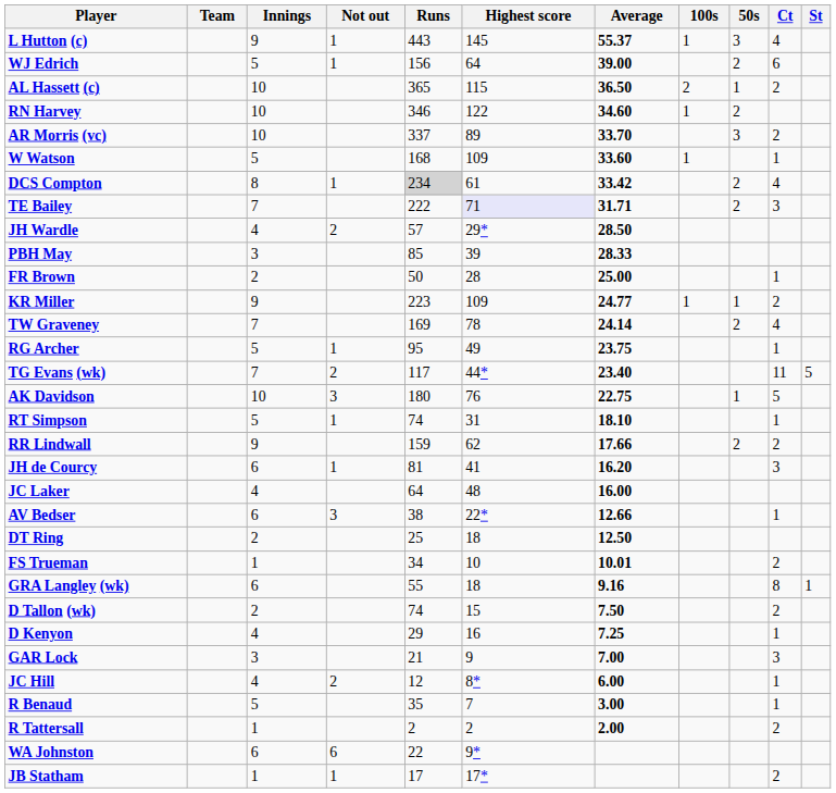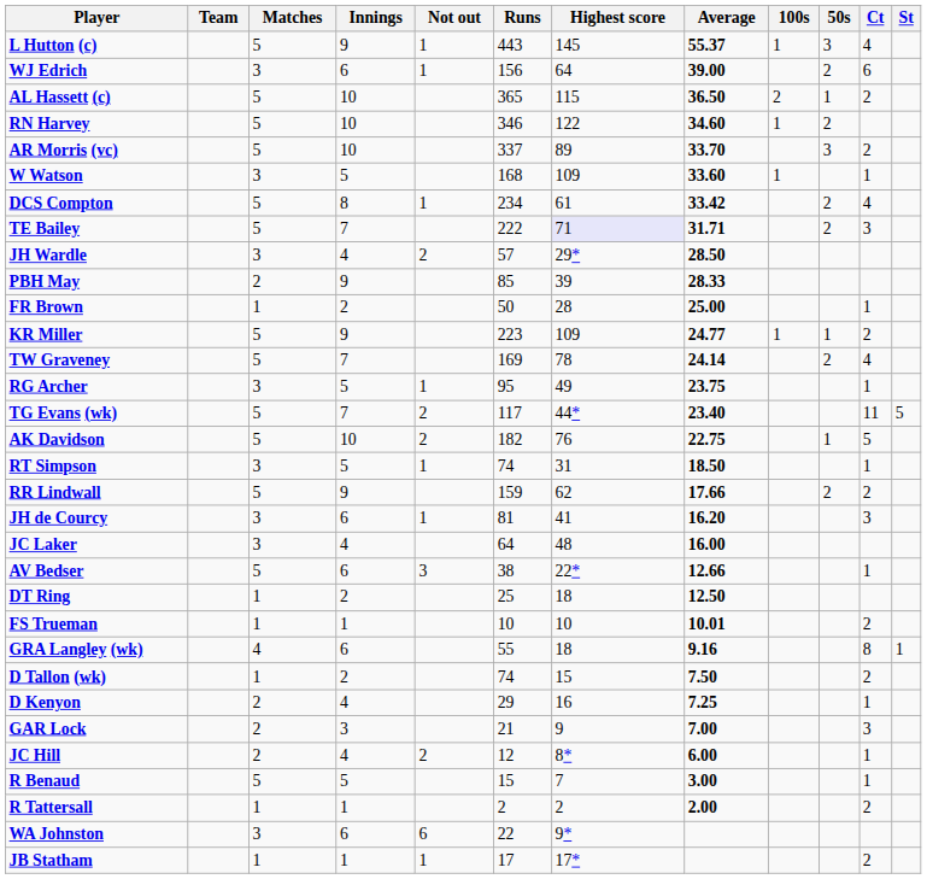+ column: Matches | 5 | 3 | 5 | 5 | 5 | 3 | 5 | 5 | 3 | 2 | 1 | 5 | 5 | 3 | 5 | 5 | 3 | 5 | 3 | 3 | 5 | 1 | 1 | 4 | 1 | 2 | 2 | 2 | 5 | 1 | 3 | 1
WJ Edrich | Innings: 5 -> 6
DCS Compton | Runs: lightgrey background -> no background
PBH May | Innings: 3 -> 9
AK Davidson | Not out: 3 -> 2
AK Davidson | Runs: 180 -> 182
RT Simpson | Average: 18.10 -> 18.50
FS Trueman | Runs: 34 -> 10
R Benaud | Runs: 35 -> 15
